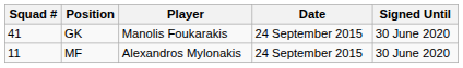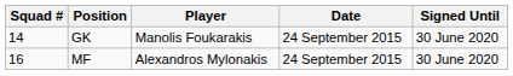GK | Squad #: 41 -> 14
MF | Squad #: 11 -> 16
